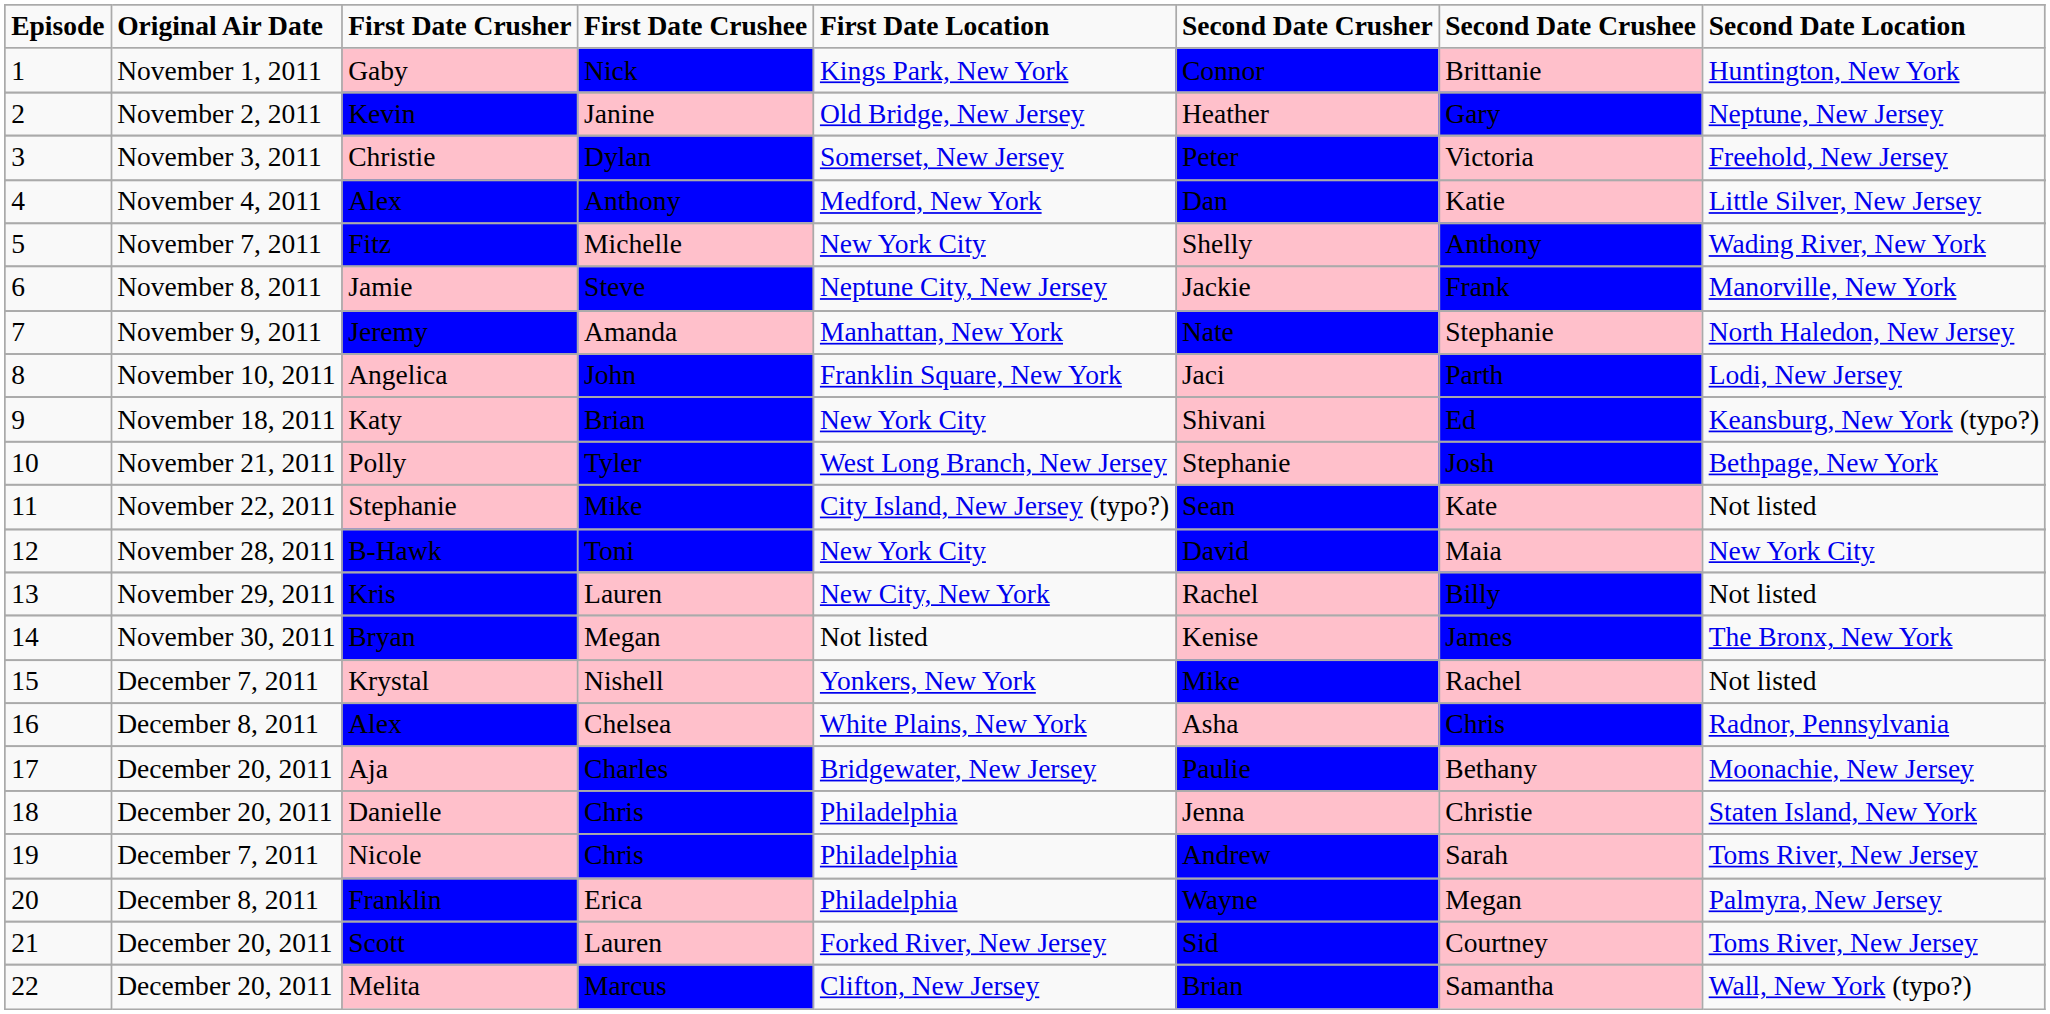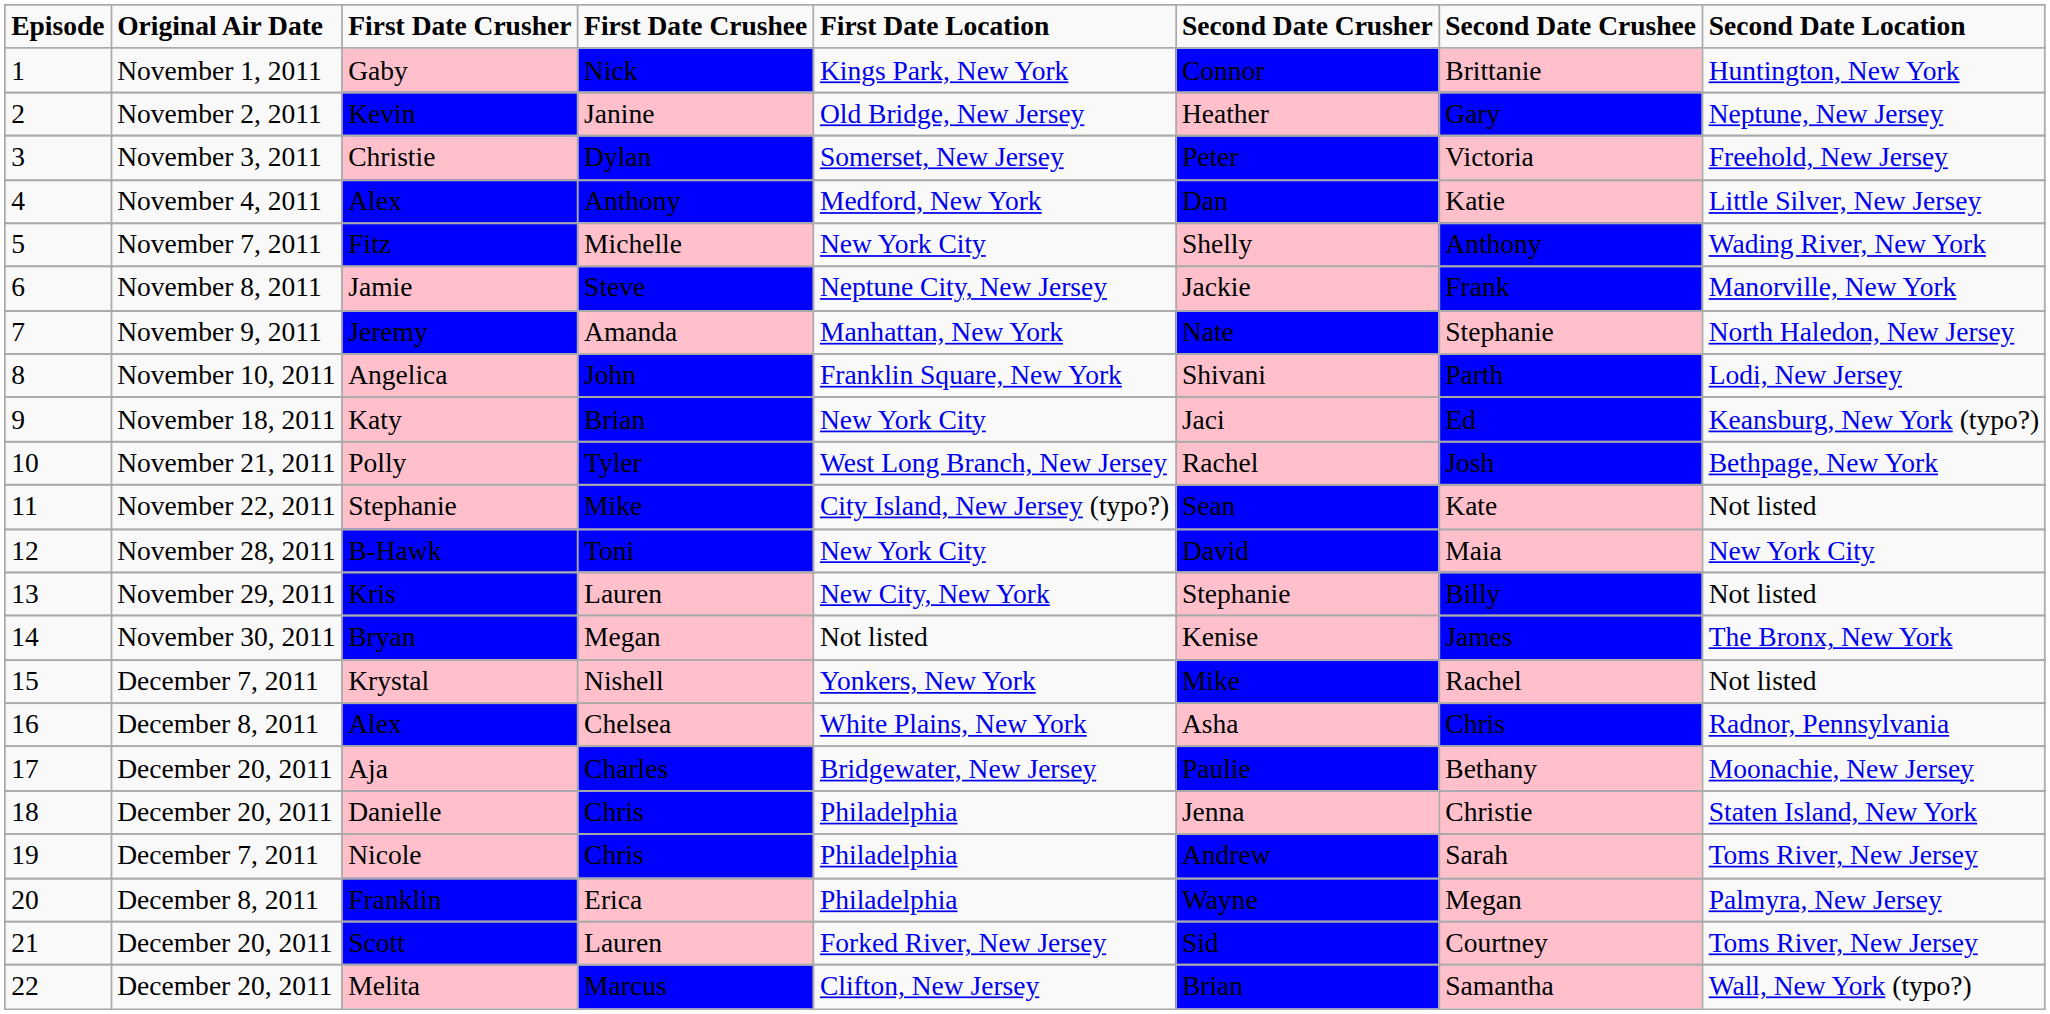Angelica | Second Date Crusher: Jaci -> Shivani
Katy | Second Date Crusher: Shivani -> Jaci
Polly | Second Date Crusher: Stephanie -> Rachel
Kris | Second Date Crusher: Rachel -> Stephanie
